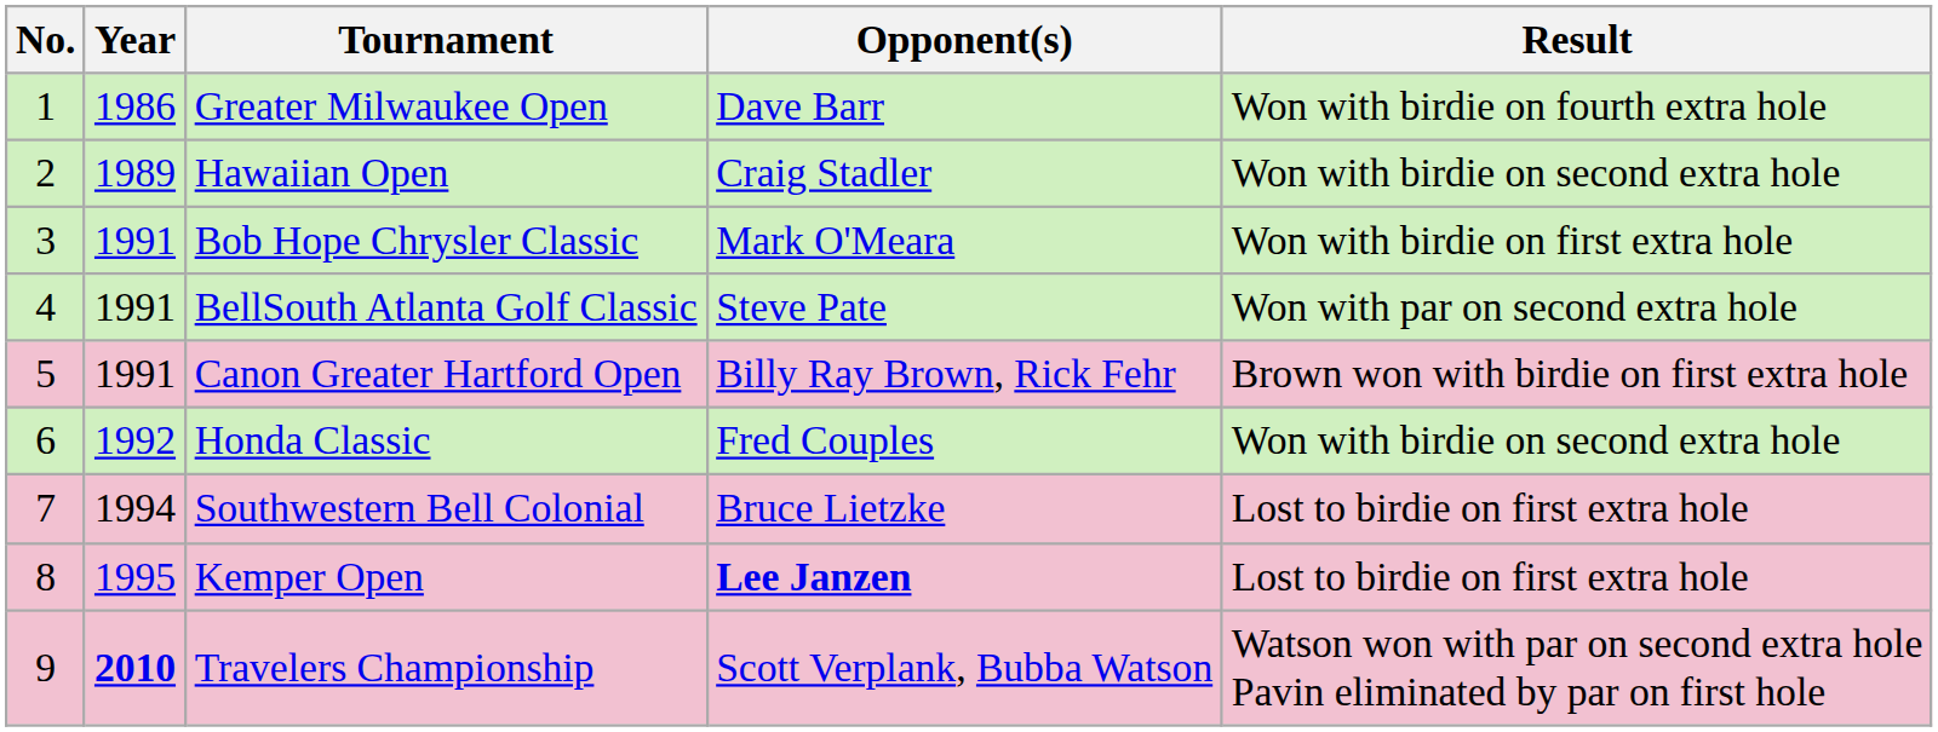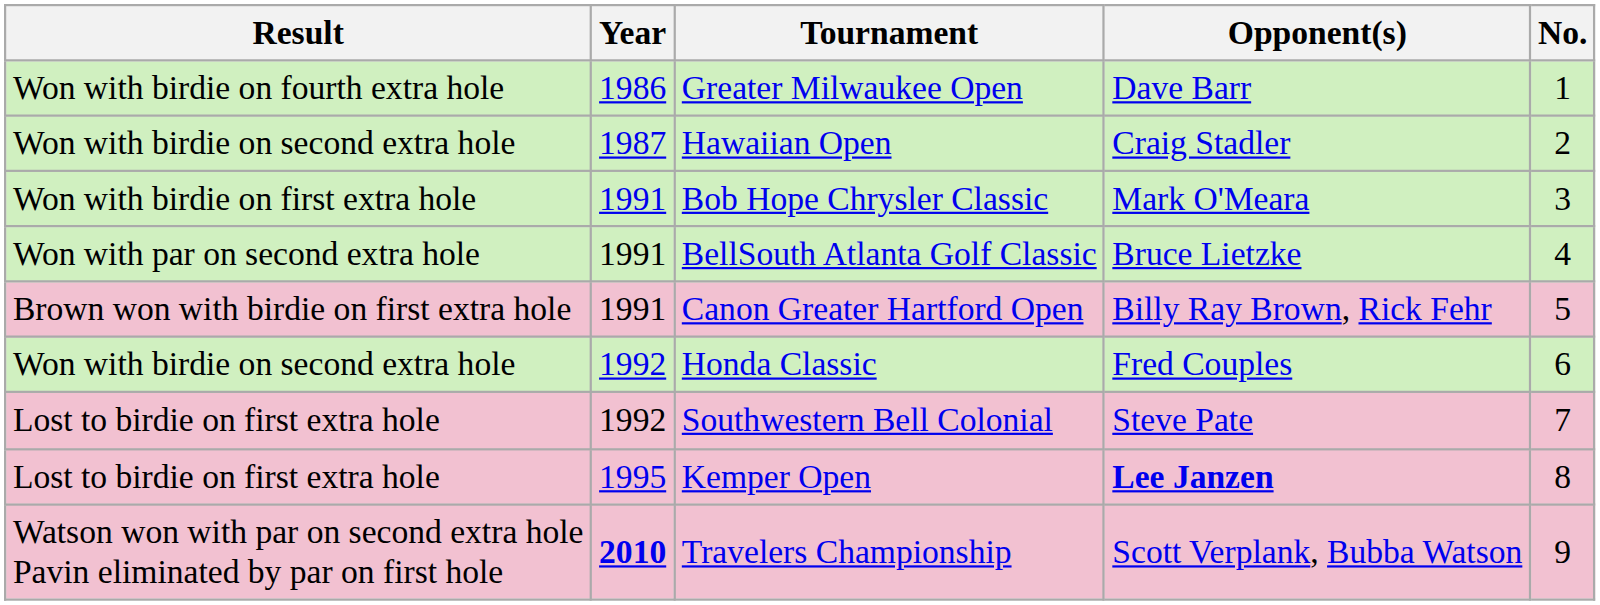columns swapped: No. <-> Result
Hawaiian Open | Year: 1989 -> 1987
BellSouth Atlanta Golf Classic | Opponent(s): Steve Pate -> Bruce Lietzke
Southwestern Bell Colonial | Year: 1994 -> 1992
Southwestern Bell Colonial | Opponent(s): Bruce Lietzke -> Steve Pate
